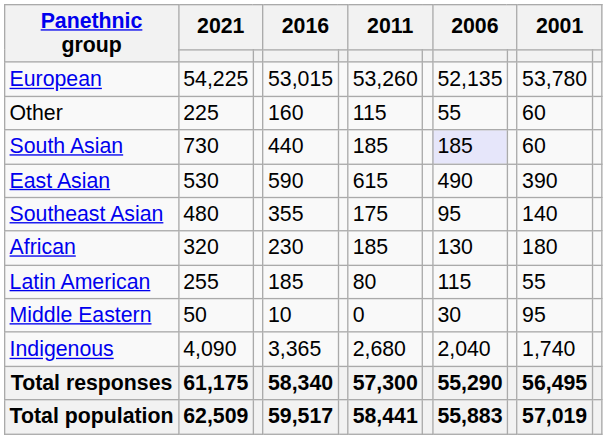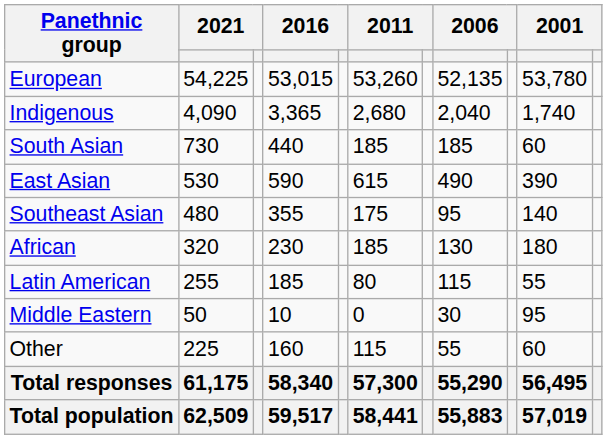rows swapped: Indigenous <-> Other
South Asian | column 8: lavender background -> no background
